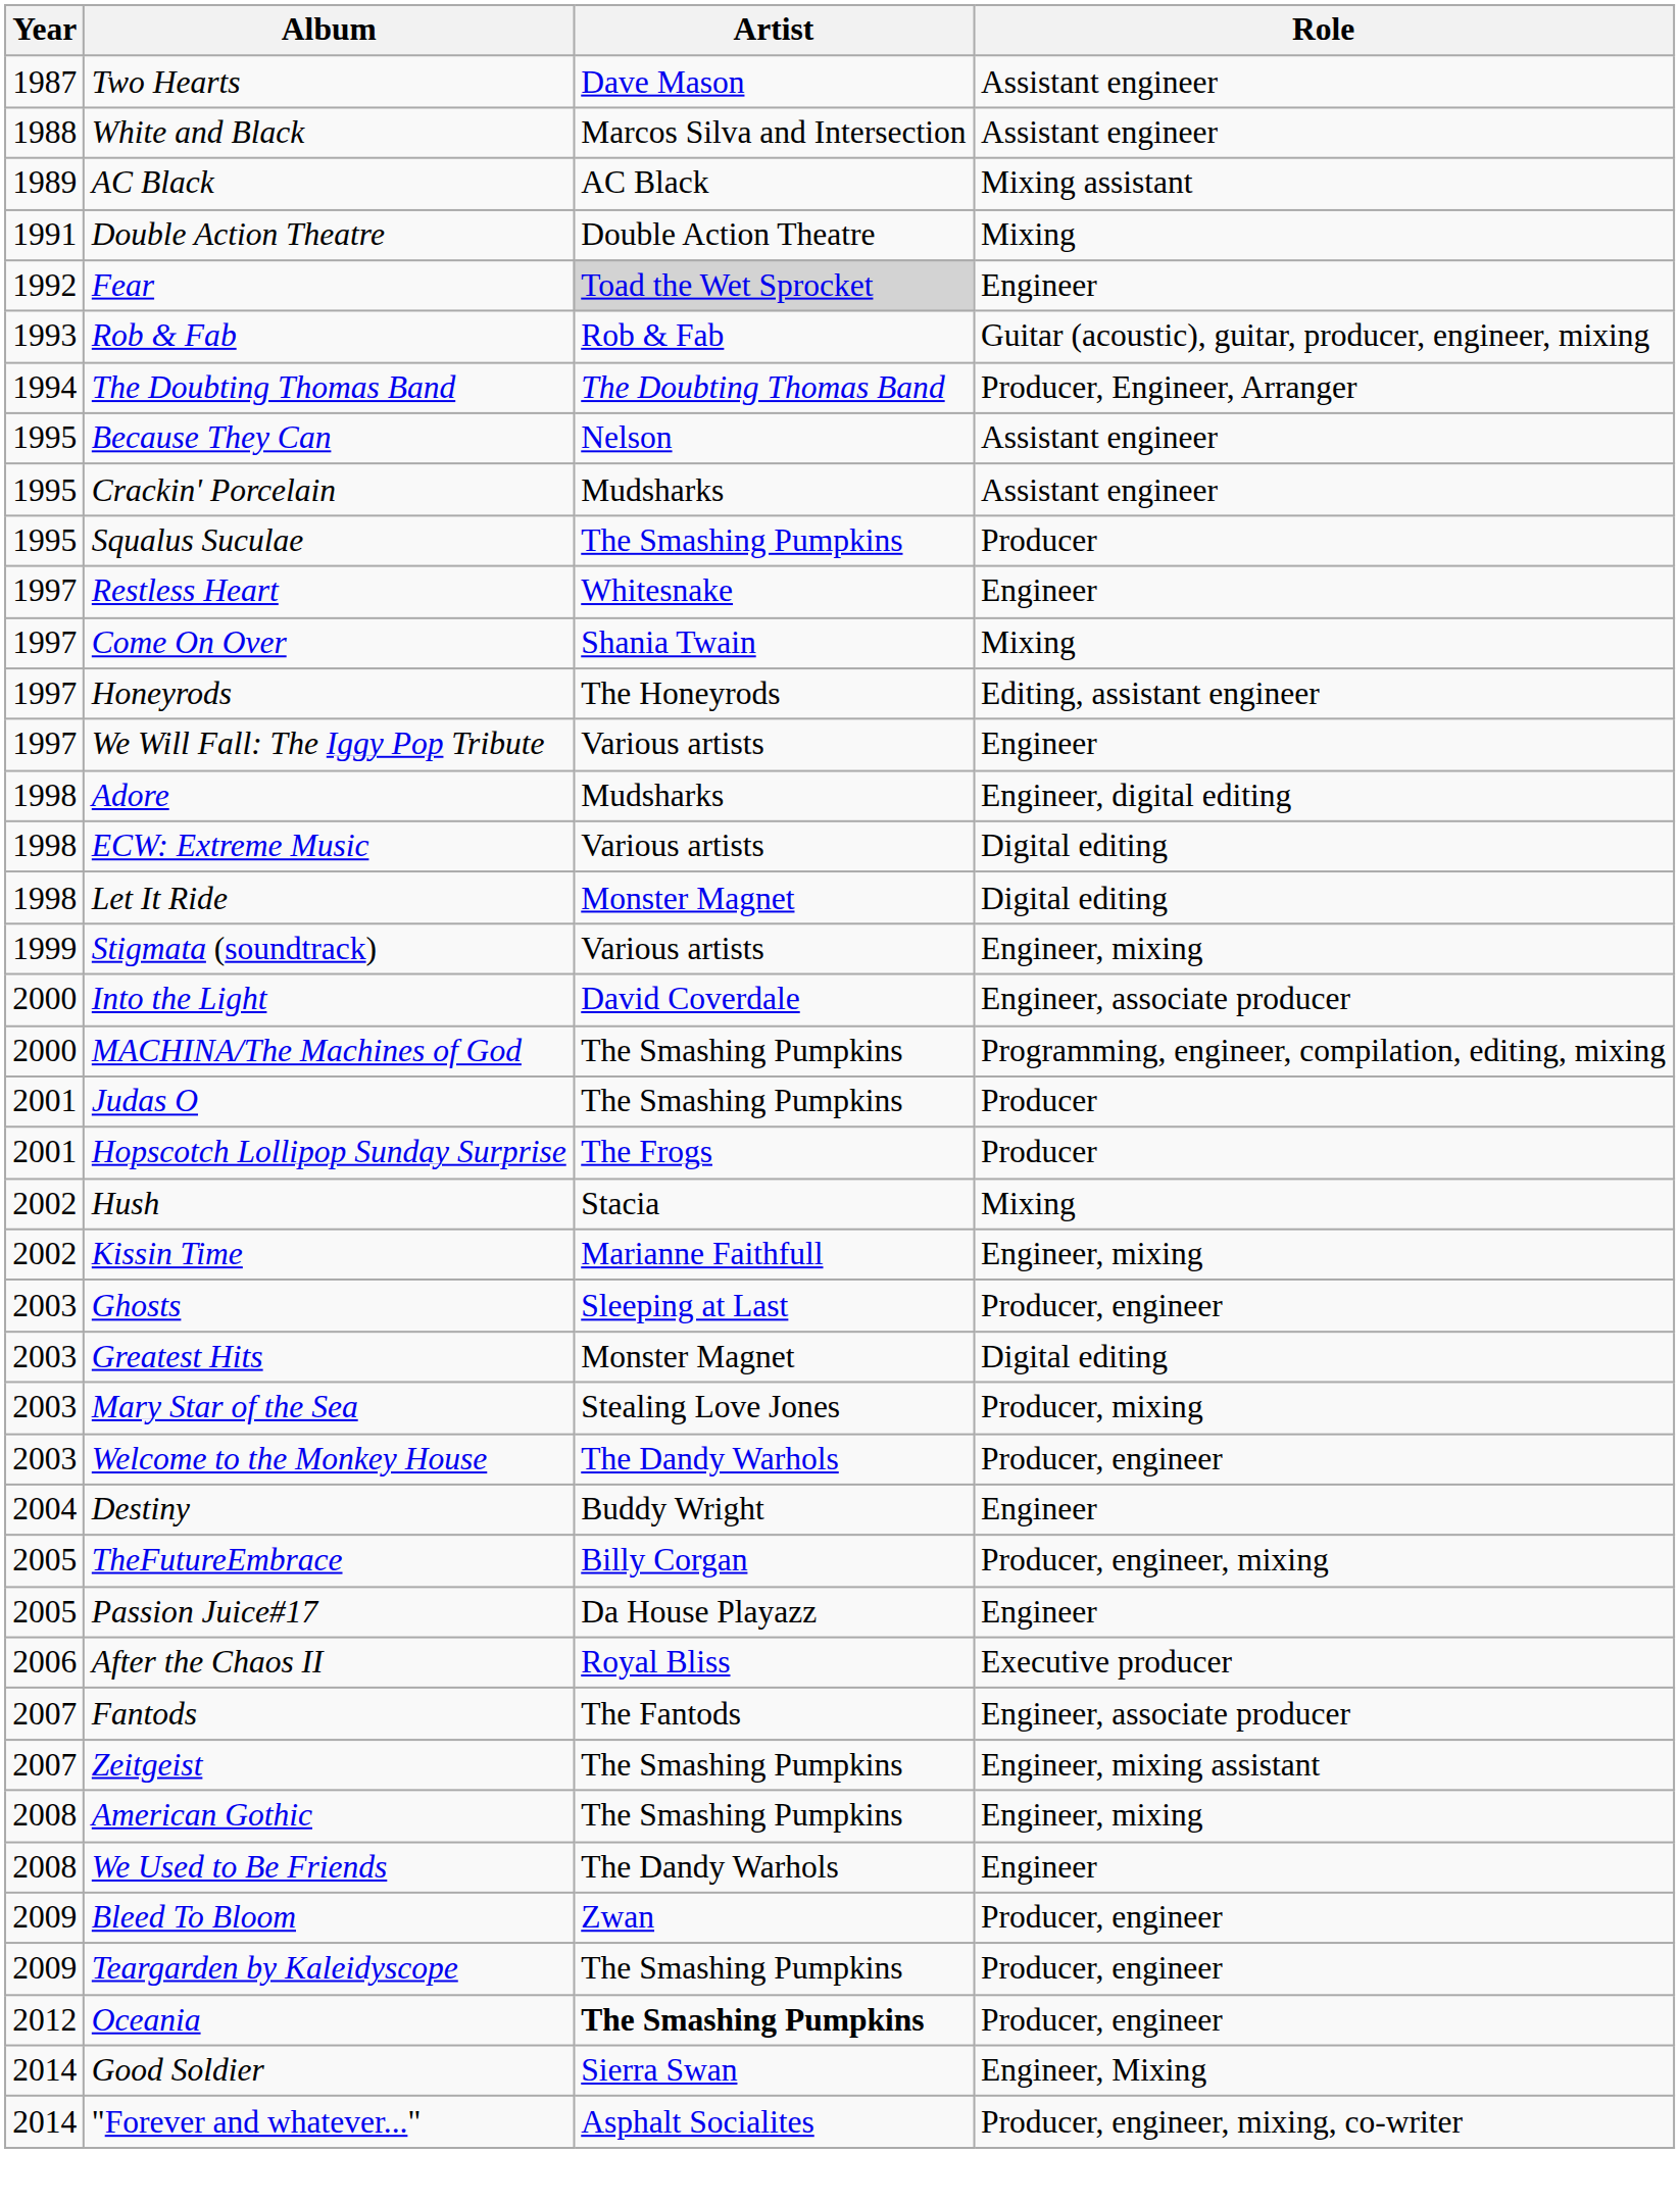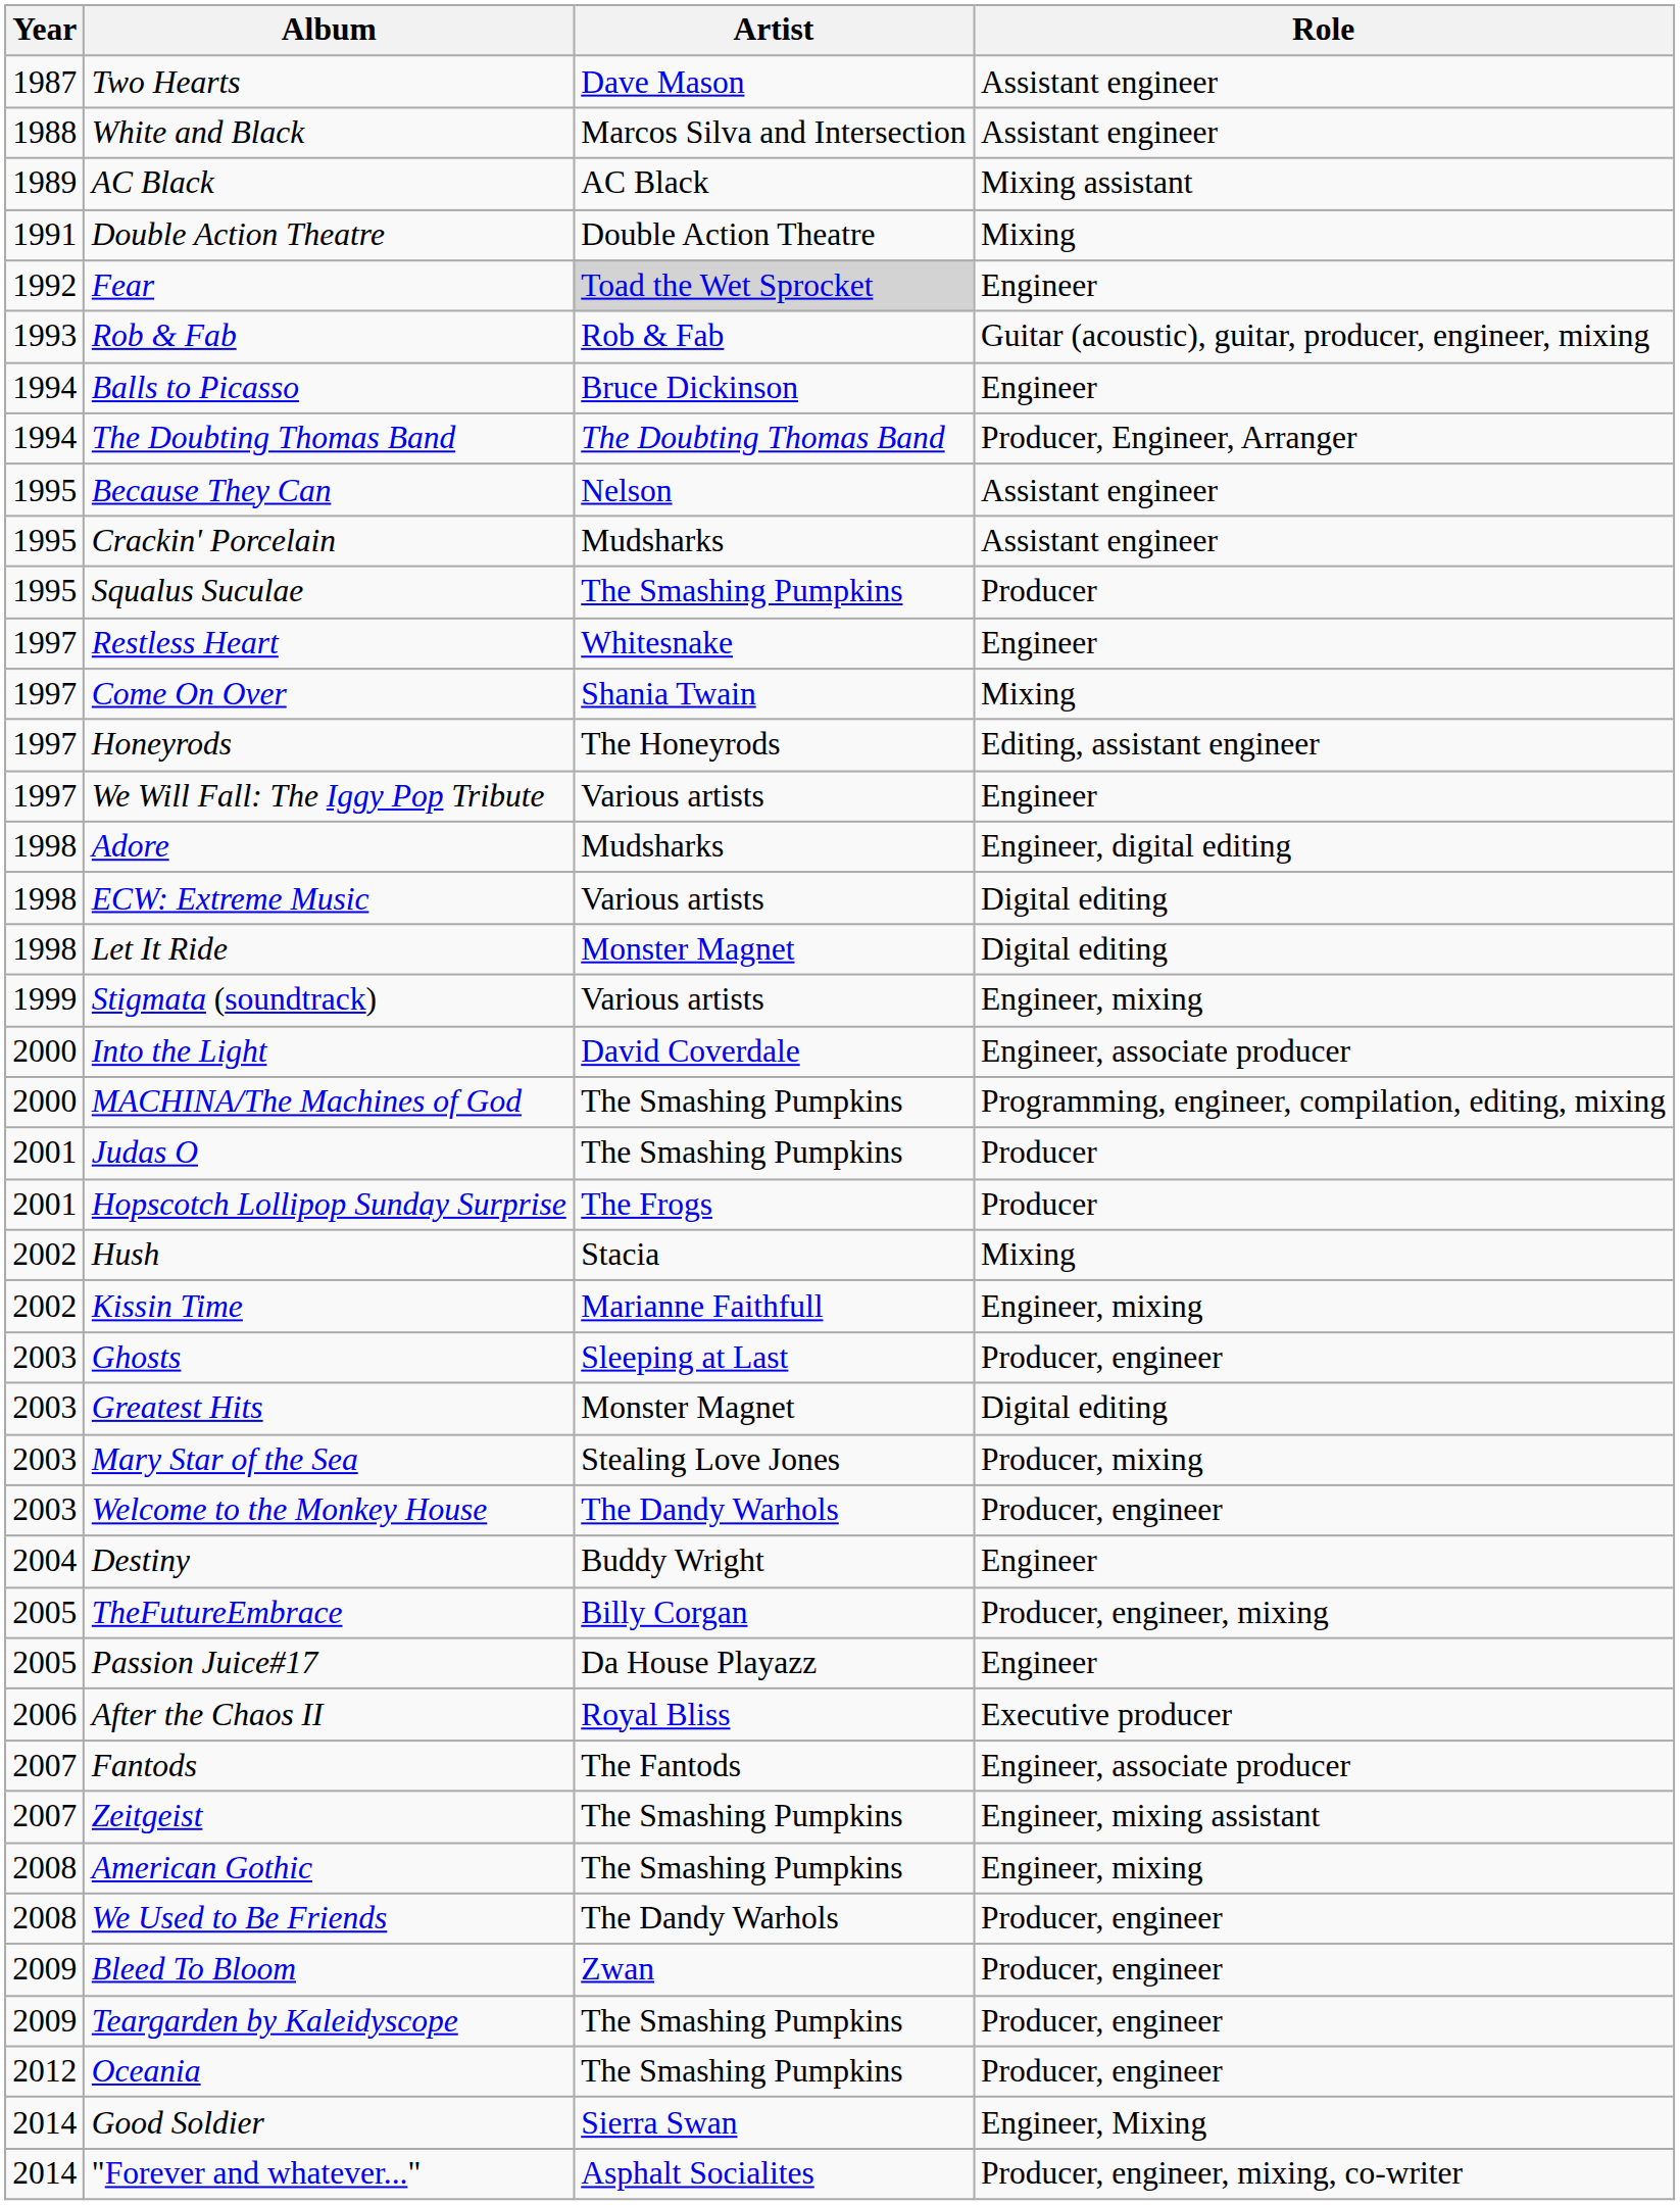+ row: 1994 | Balls to Picasso | Bruce Dickinson | Engineer
We Used to Be Friends | Role: Engineer -> Producer, engineer
Oceania | Artist: bold -> normal
